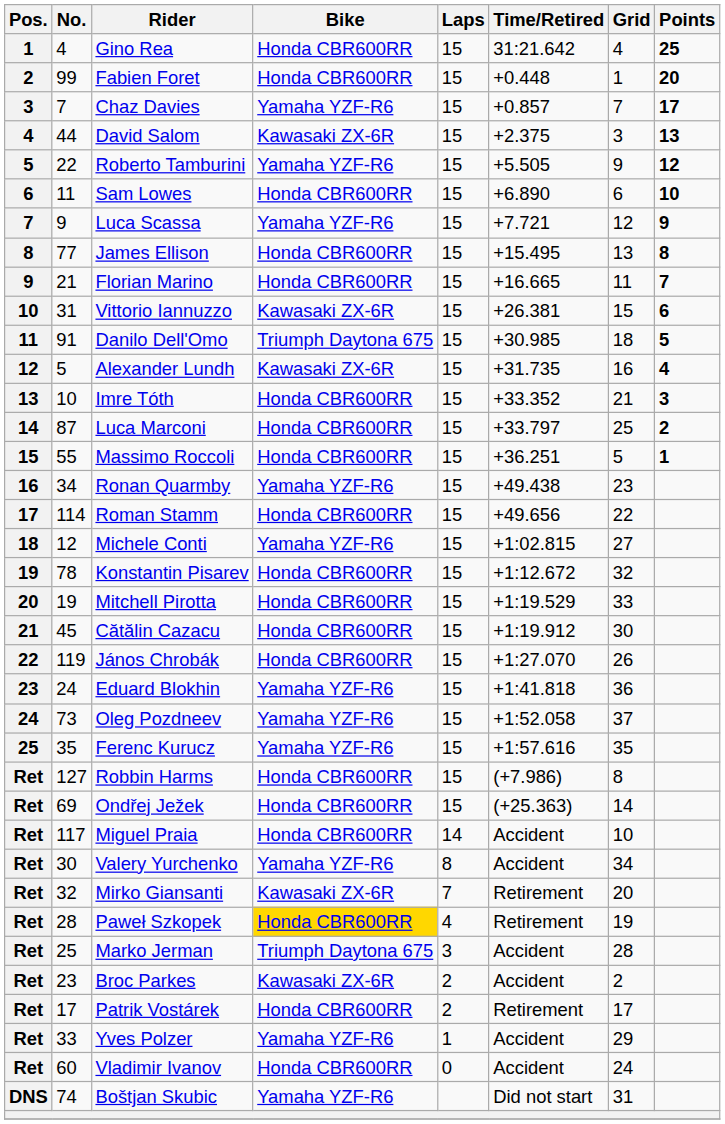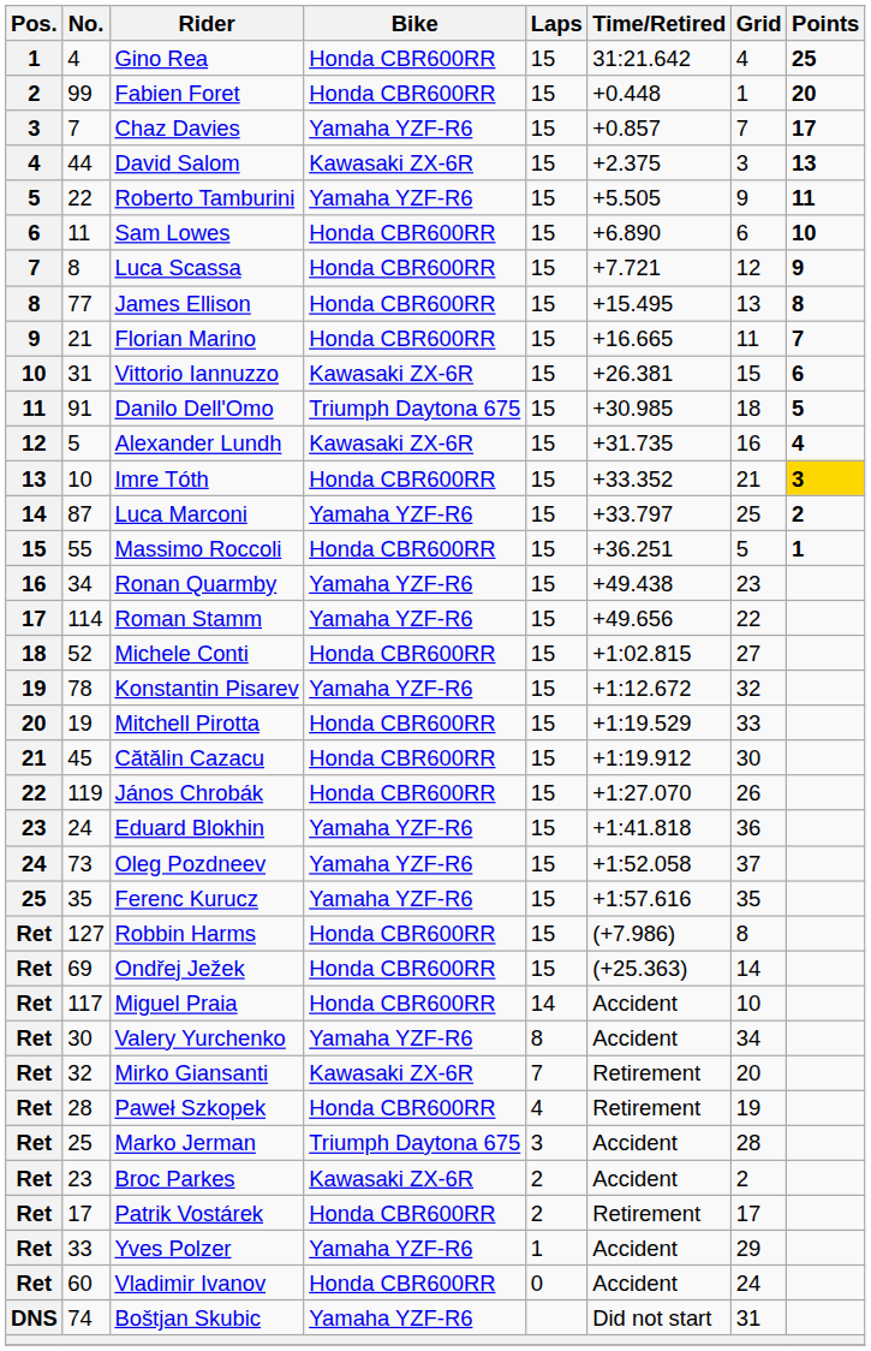Roberto Tamburini | Points: 12 -> 11
Luca Scassa | No.: 9 -> 8
Luca Scassa | Bike: Yamaha YZF-R6 -> Honda CBR600RR
Imre Tóth | Points: no background -> gold background
Luca Marconi | Bike: Honda CBR600RR -> Yamaha YZF-R6
Roman Stamm | Bike: Honda CBR600RR -> Yamaha YZF-R6
Michele Conti | No.: 12 -> 52
Michele Conti | Bike: Yamaha YZF-R6 -> Honda CBR600RR
Konstantin Pisarev | Bike: Honda CBR600RR -> Yamaha YZF-R6
Paweł Szkopek | Bike: gold background -> no background
